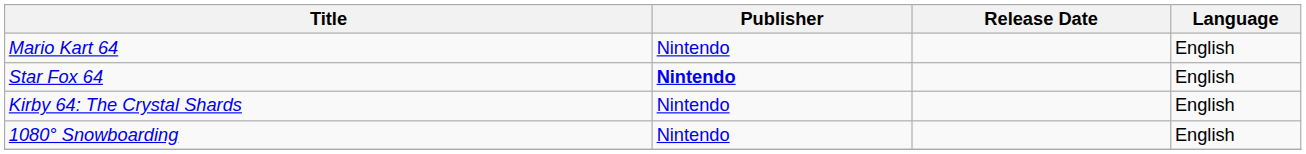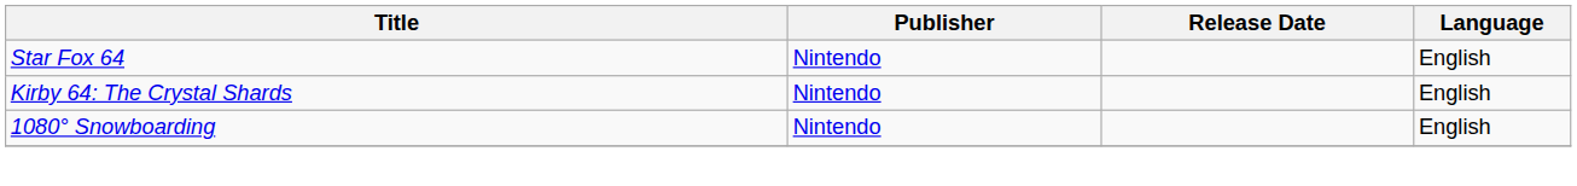- row: Mario Kart 64 | Nintendo | English
Star Fox 64 | Publisher: bold -> normal
